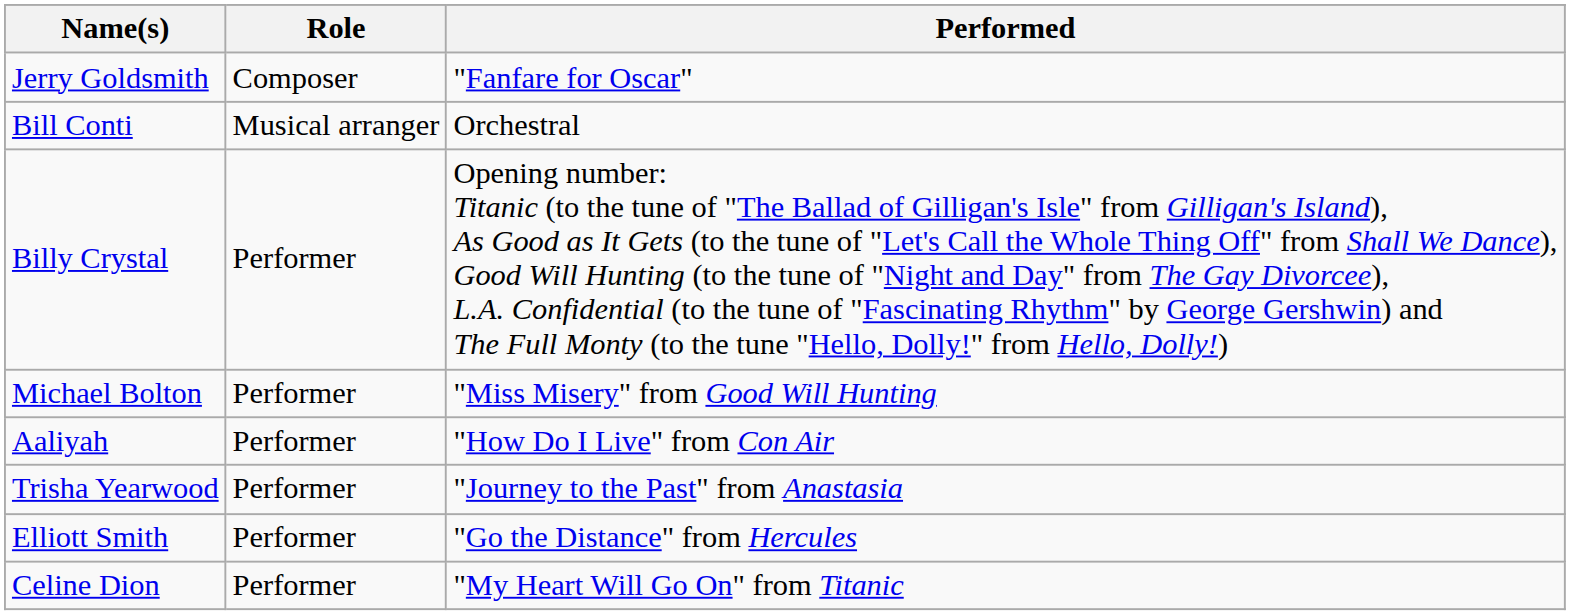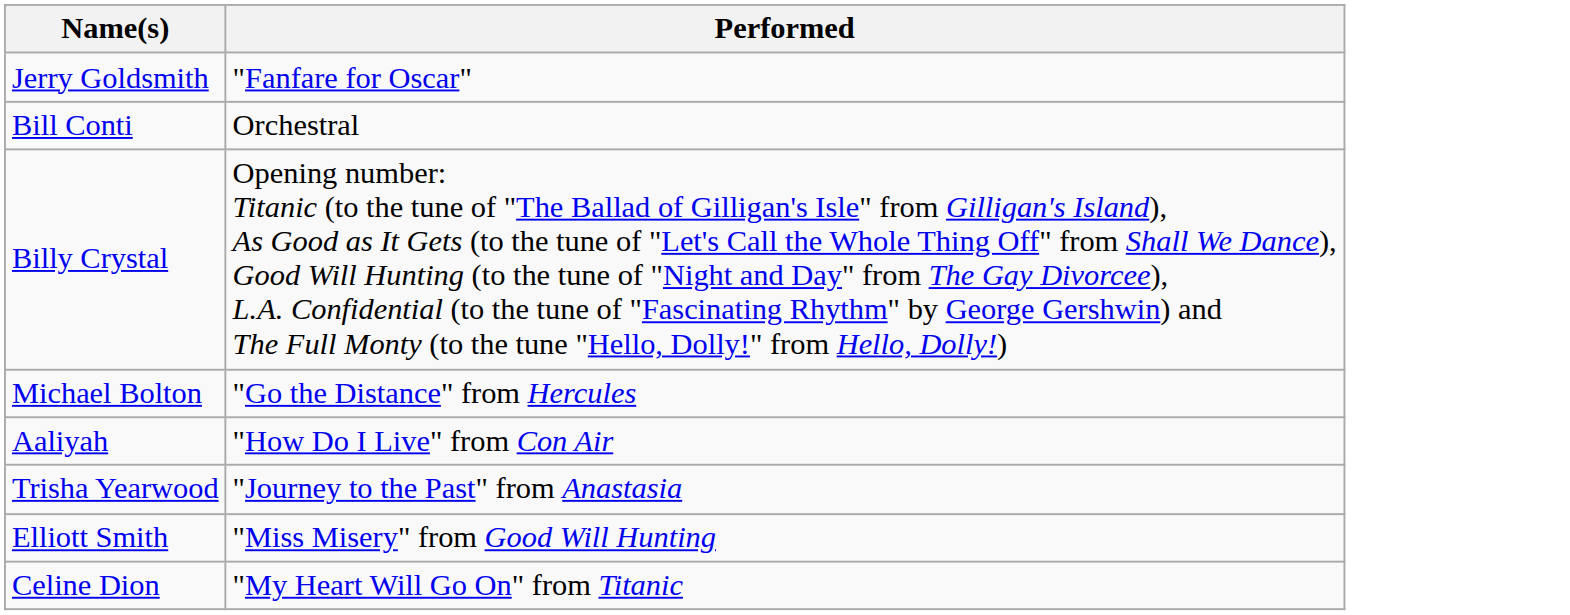- column: Role | Composer | Musical arranger | Performer | Performer | Performer | Performer | Performer | Performer
Michael Bolton | Performed: "Miss Misery" from Good Will Hunting -> "Go the Distance" from Hercules
Elliott Smith | Performed: "Go the Distance" from Hercules -> "Miss Misery" from Good Will Hunting
